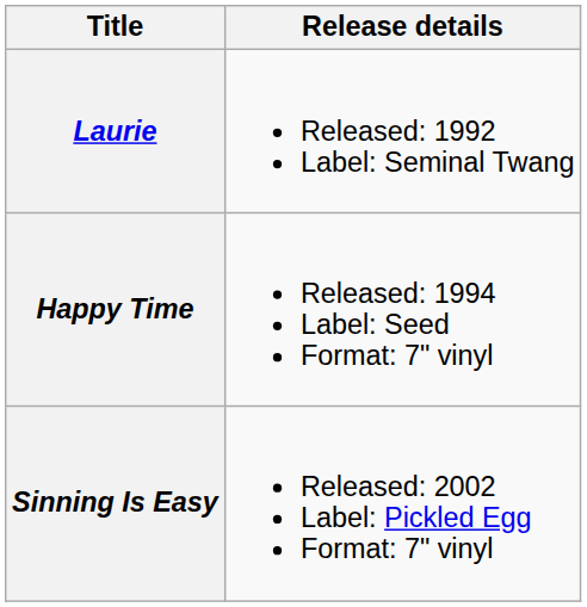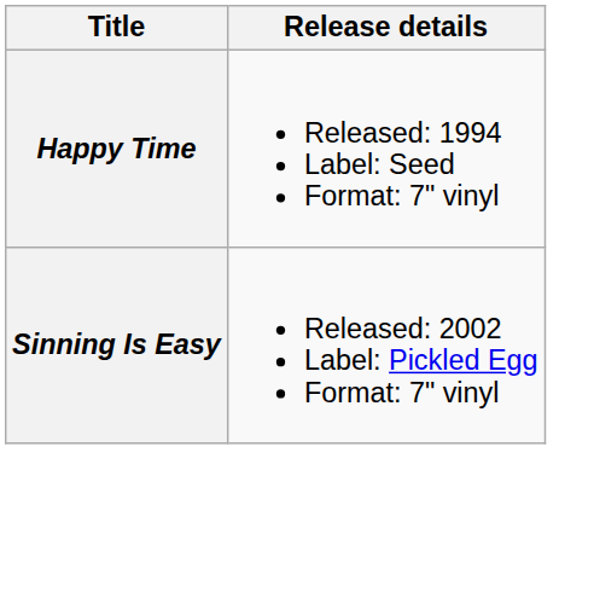- row: Laurie | Released: 1992 Label: Seminal Twang
